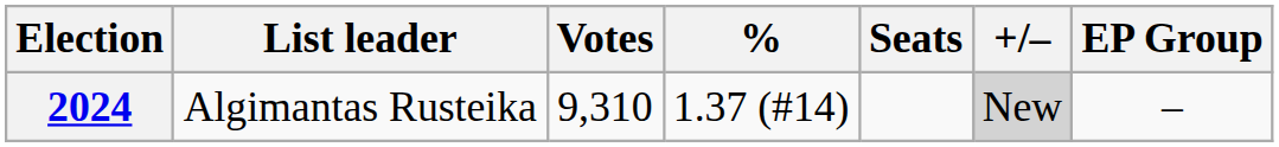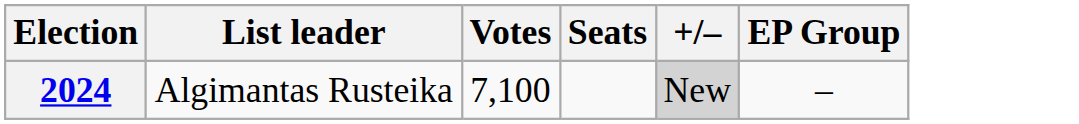- column: % | 1.37 (#14)
2024 | Votes: 9,310 -> 7,100
